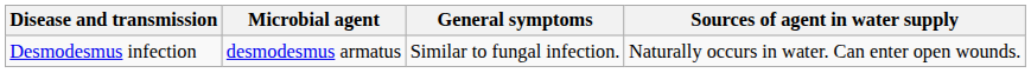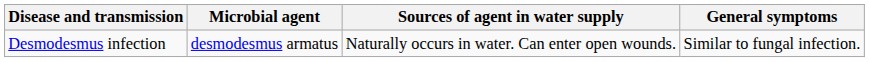columns swapped: Sources of agent in water supply <-> General symptoms
